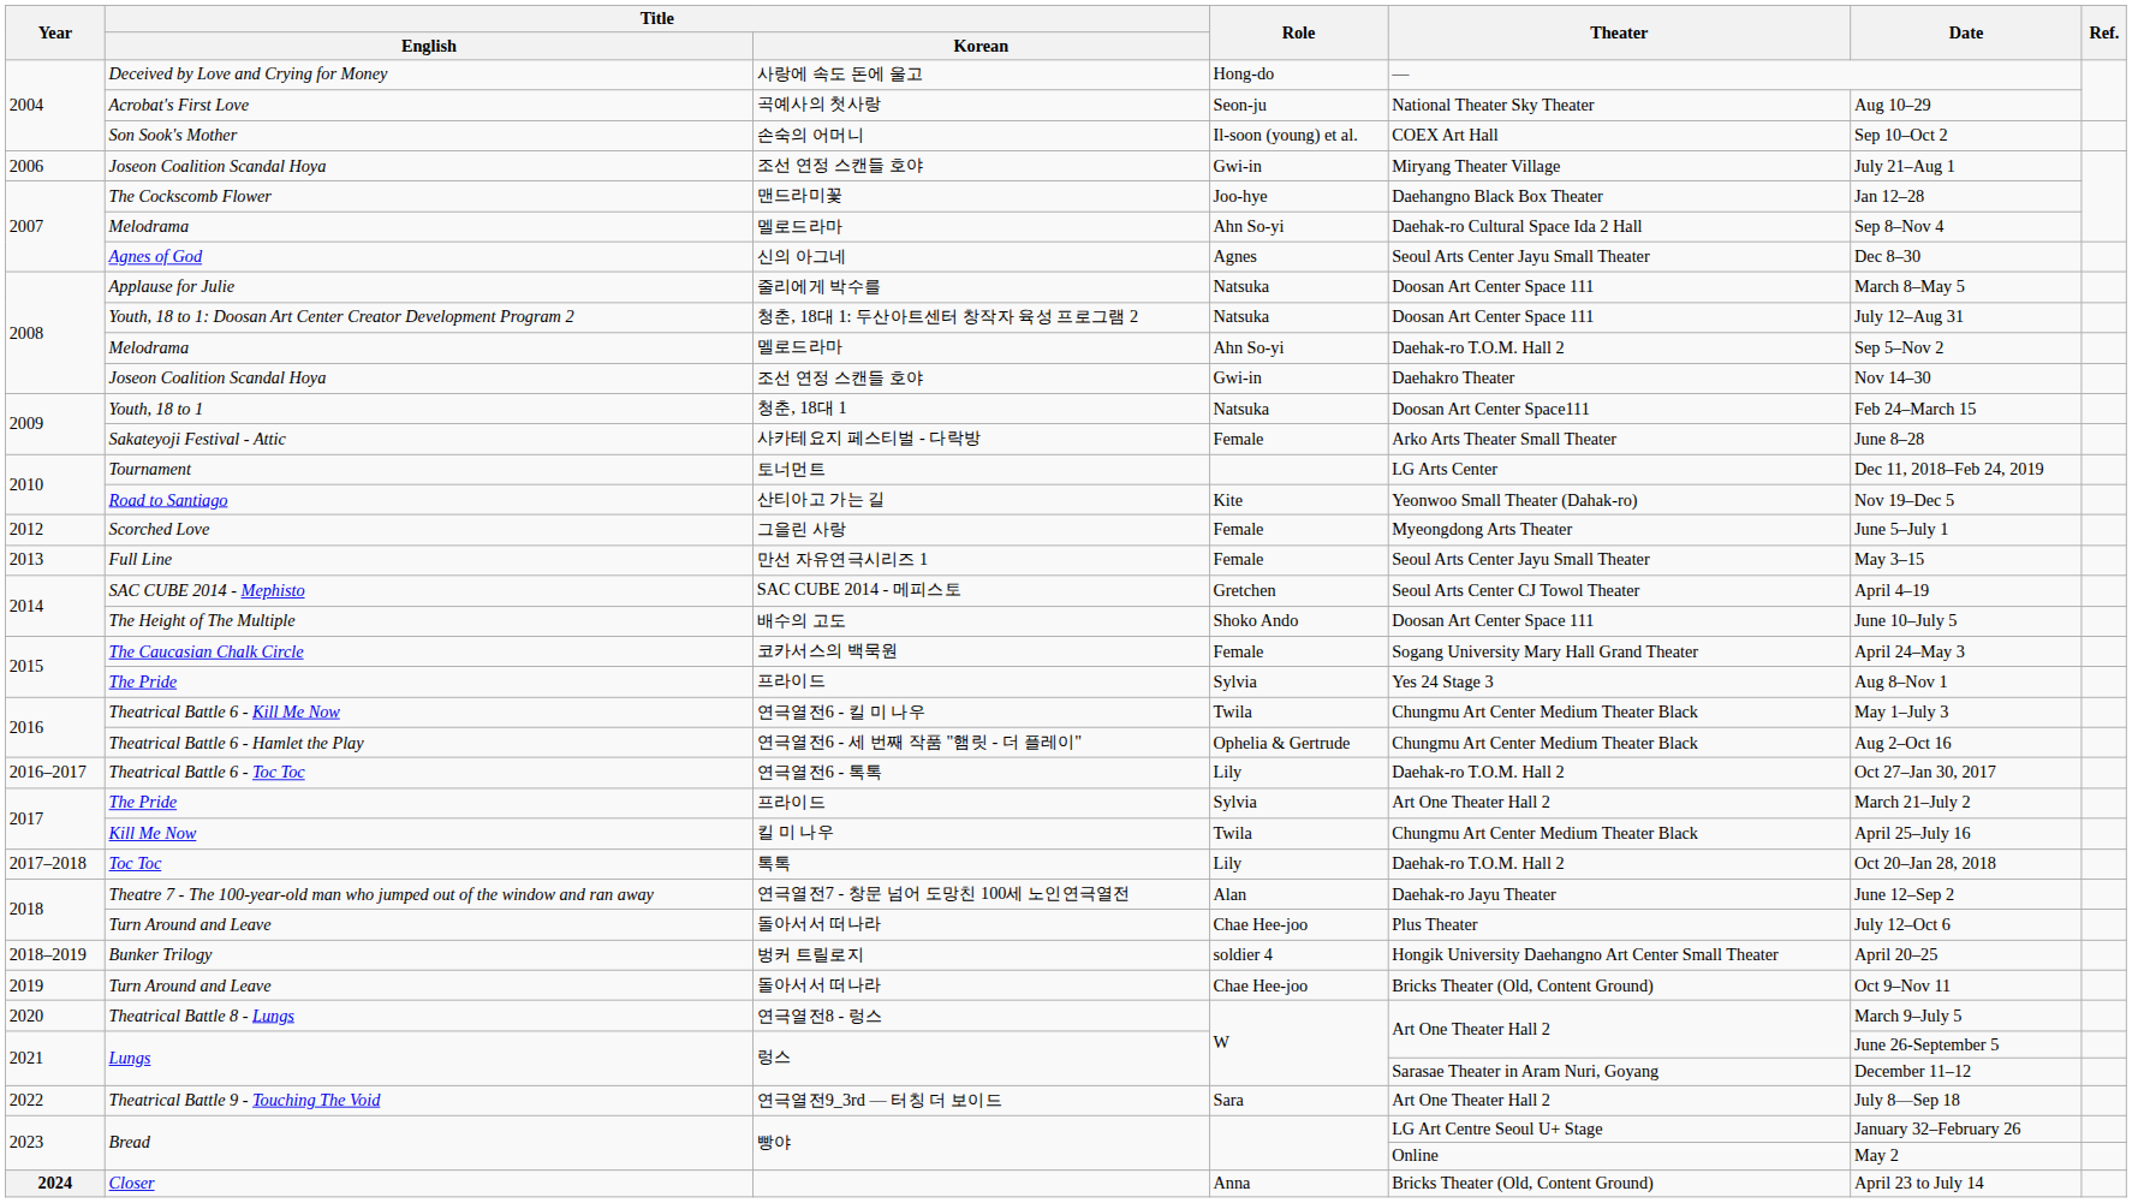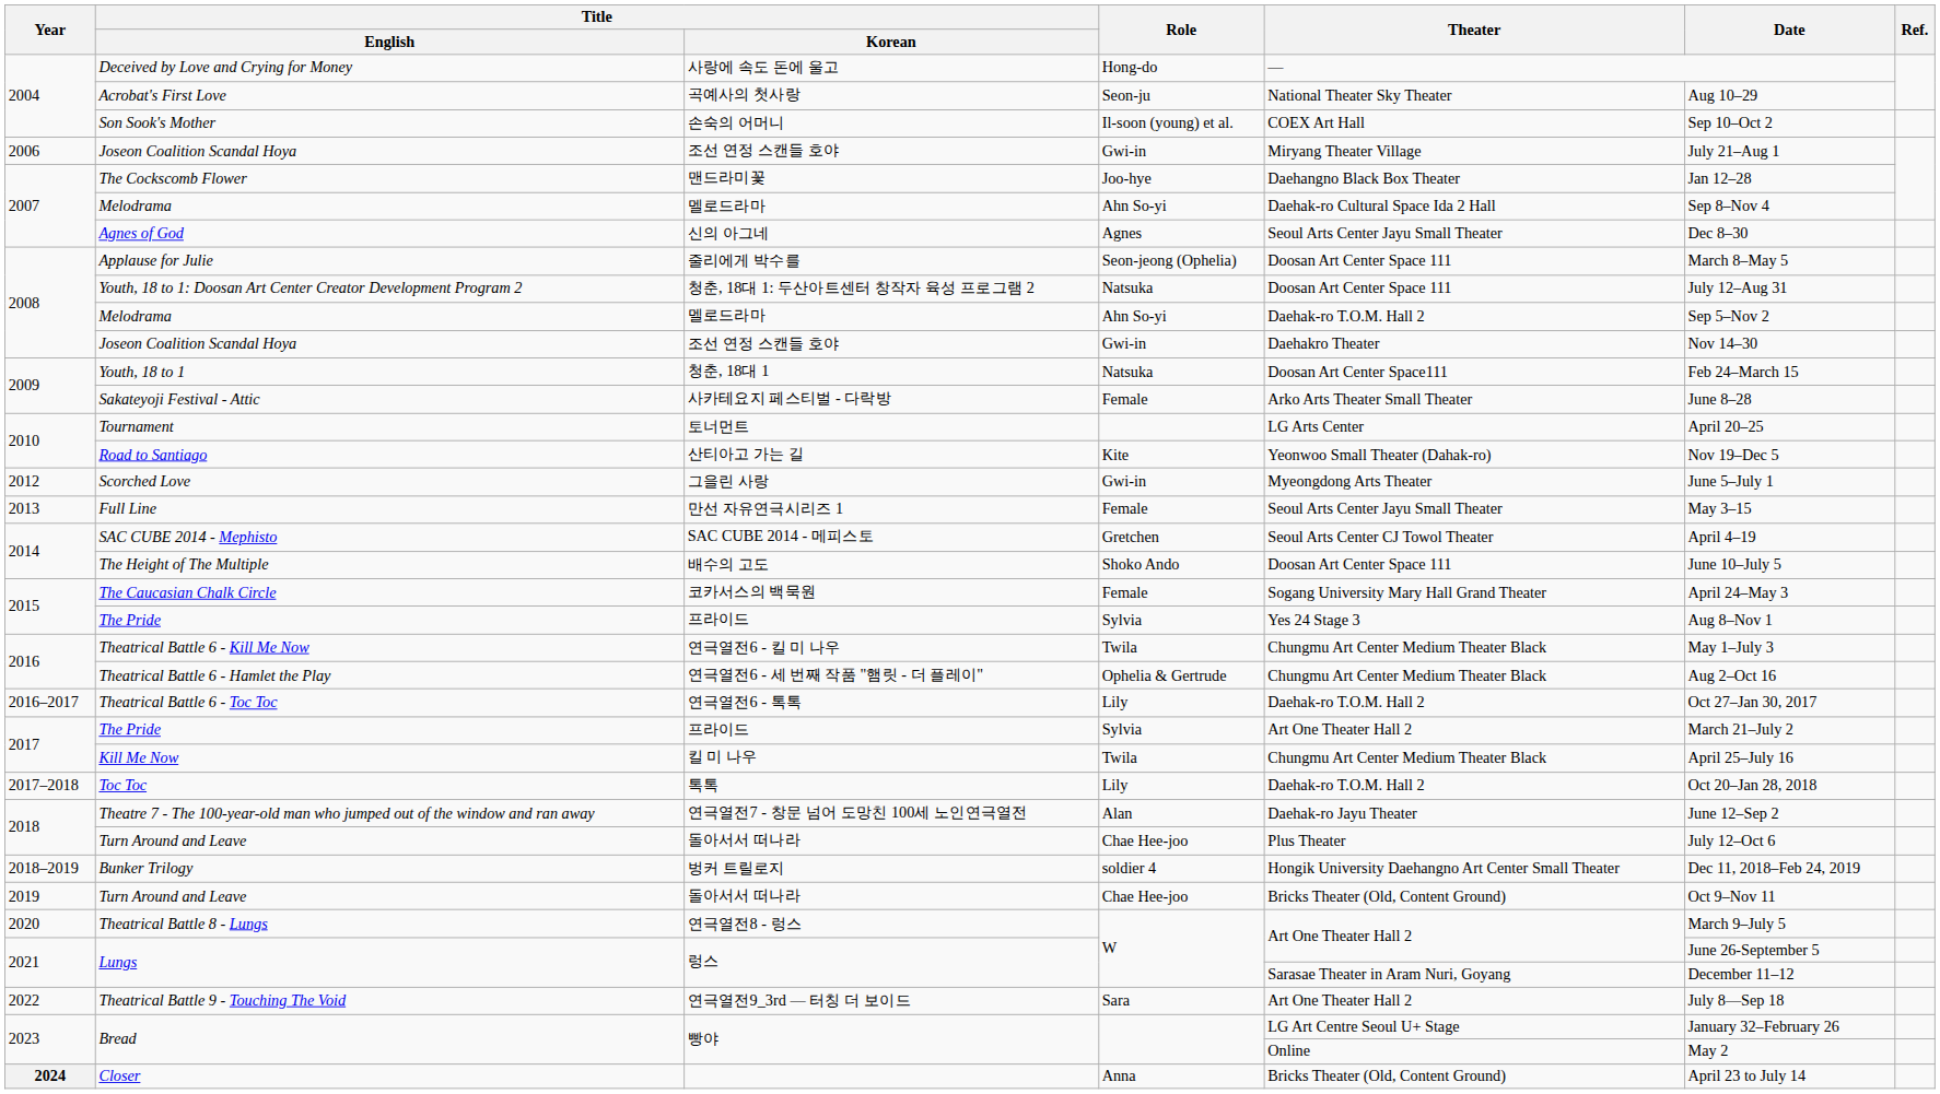Applause for Julie | Role: Natsuka -> Seon-jeong (Ophelia)
Tournament | Date: Dec 11, 2018–Feb 24, 2019 -> April 20–25
Scorched Love | Role: Female -> Gwi-in
Bunker Trilogy | Date: April 20–25 -> Dec 11, 2018–Feb 24, 2019
